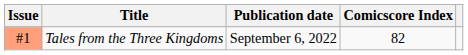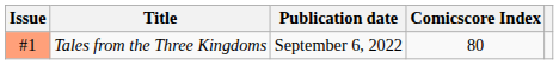Tales from the Three Kingdoms | Comicscore Index: 82 -> 80
